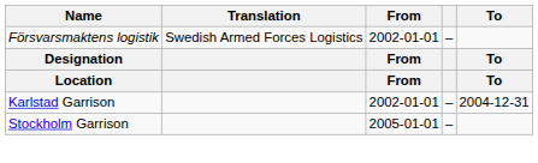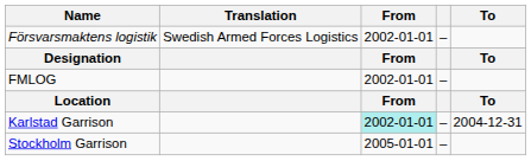+ row: FMLOG | 2002-01-01 | –
Karlstad Garrison | From: no background -> paleturquoise background
